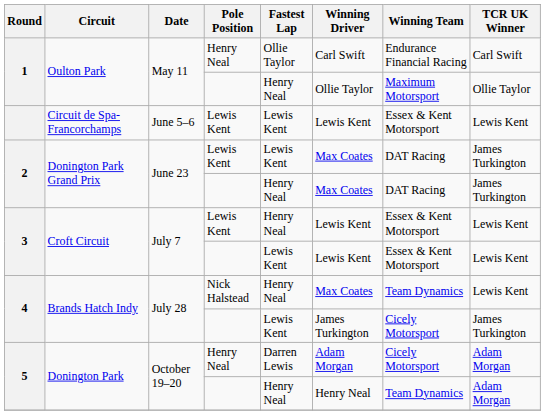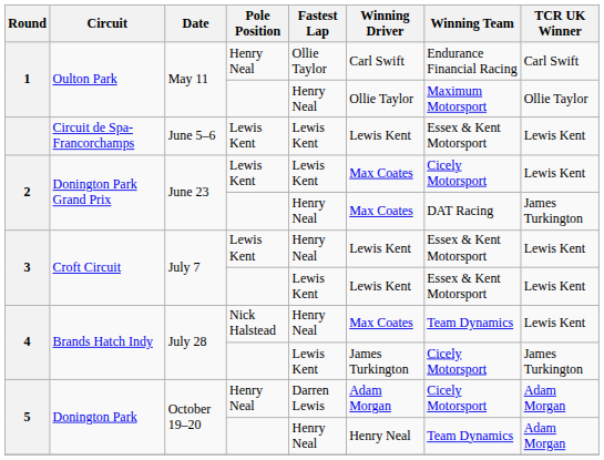2 / Lewis Kent | Winning Team: DAT Racing -> Cicely Motorsport
2 / Lewis Kent | TCR UK Winner: James Turkington -> Lewis Kent
